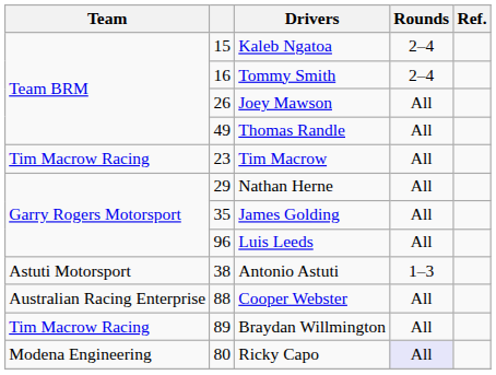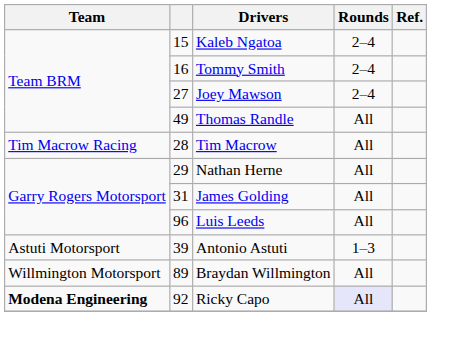Joey Mawson | column 2: 26 -> 27
Joey Mawson | Rounds: All -> 2–4
Tim Macrow | column 2: 23 -> 28
James Golding | column 2: 35 -> 31
Antonio Astuti | column 2: 38 -> 39
- row: Australian Racing Enterprise | 88 | Cooper Webster | All
Braydan Willmington | Team: Tim Macrow Racing -> Willmington Motorsport
Ricky Capo | Team: normal -> bold
Ricky Capo | column 2: 80 -> 92
